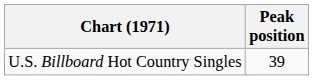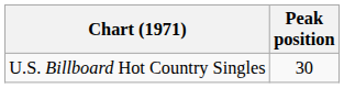U.S. Billboard Hot Country Singles | Peak position: 39 -> 30
